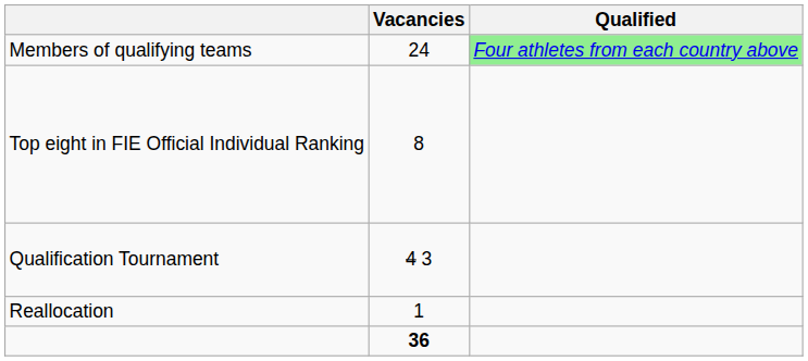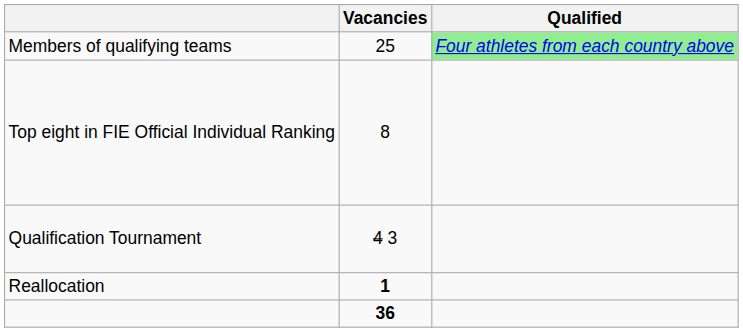Members of qualifying teams | Vacancies: 24 -> 25
Reallocation | Vacancies: normal -> bold
